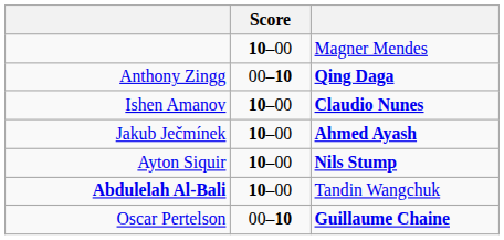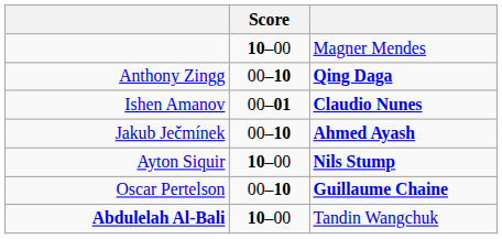Ishen Amanov | Score: 10–00 -> 00–01
Jakub Ječmínek | Score: 10–00 -> 00–10
rows swapped: Abdulelah Al-Bali <-> Oscar Pertelson
